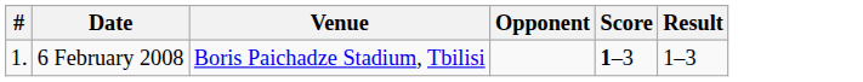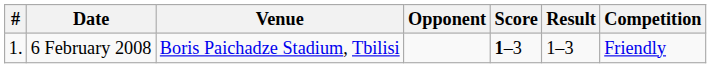+ column: Competition | Friendly
